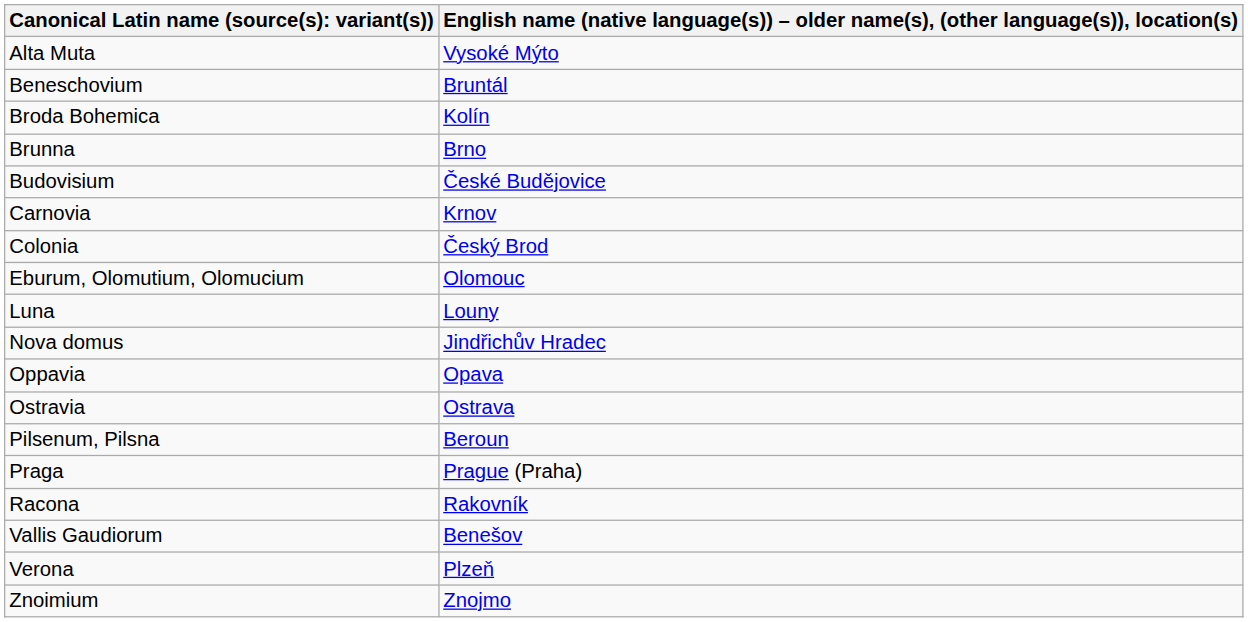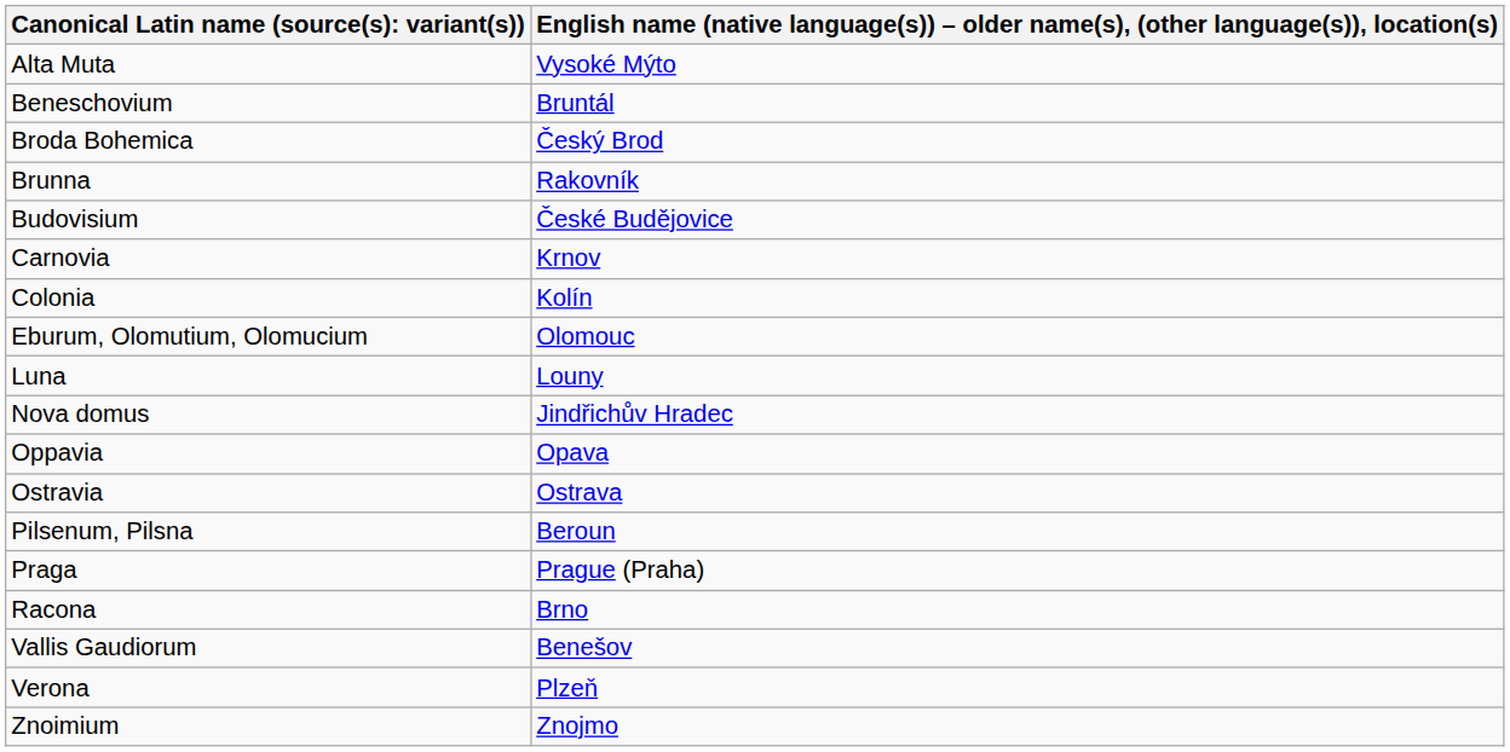Broda Bohemica | column 2: Kolín -> Český Brod
Brunna | column 2: Brno -> Rakovník
Colonia | column 2: Český Brod -> Kolín
Racona | column 2: Rakovník -> Brno
